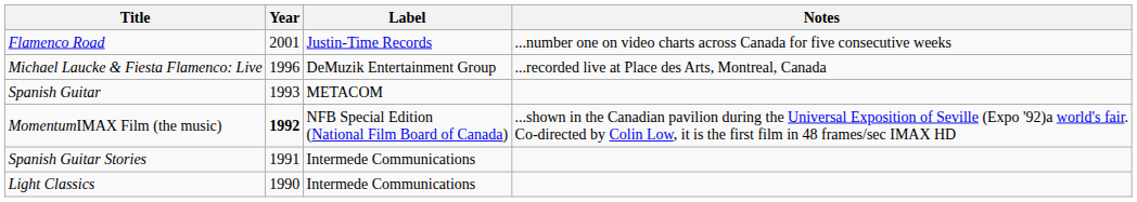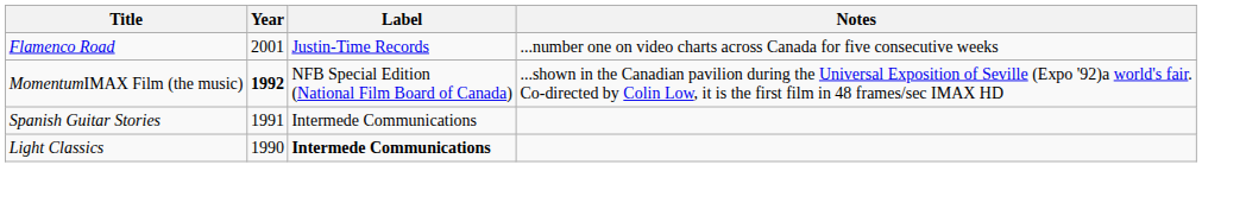- row: Michael Laucke & Fiesta Flamenco: Live | 1996 | DeMuzik Entertainment Group | ...recorded live at Place des Arts, Montreal, Canada
- row: Spanish Guitar | 1993 | METACOM
Light Classics | Label: normal -> bold
